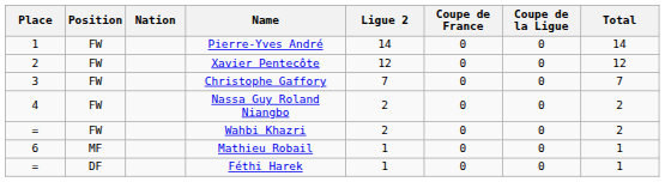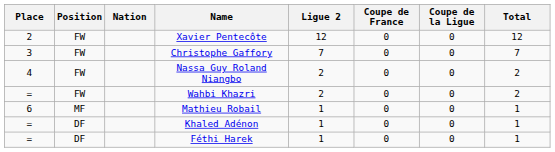- row: 1 | FW | Pierre-Yves André | 14 | 0 | 0 | 14
+ row: = | DF | Khaled Adénon | 1 | 0 | 0 | 1
